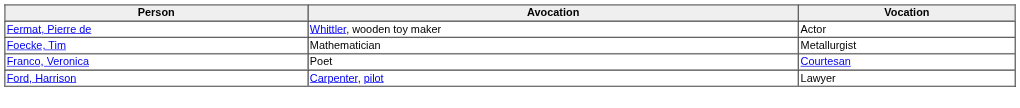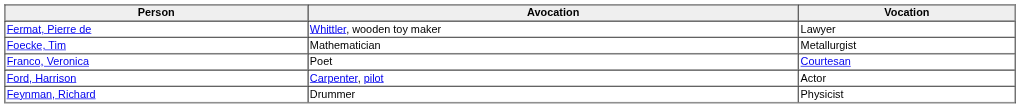Fermat, Pierre de | Vocation: Actor -> Lawyer
Ford, Harrison | Vocation: Lawyer -> Actor
+ row: Feynman, Richard | Drummer | Physicist
